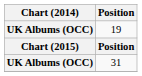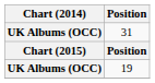rows swapped: 19 <-> 31
